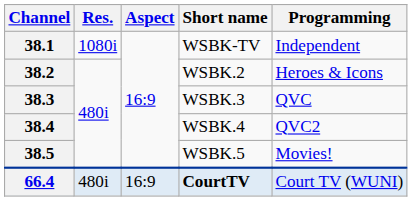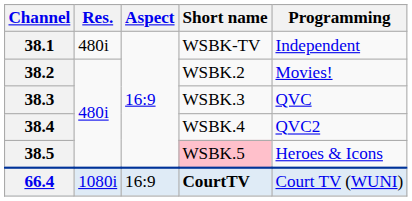38.1 | Res.: 1080i -> 480i
38.2 | Programming: Heroes & Icons -> Movies!
38.5 | Short name: no background -> pink background
38.5 | Programming: Movies! -> Heroes & Icons
66.4 | Res.: 480i -> 1080i
